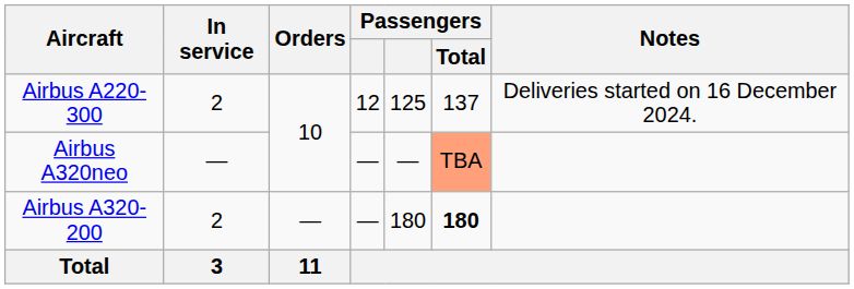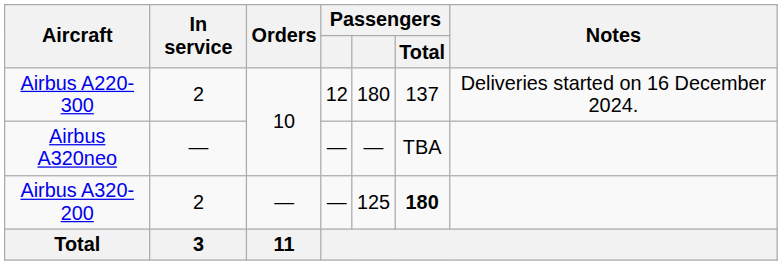Airbus A220-300 | column 5: 125 -> 180
Airbus A320neo | Passengers / Total: lightsalmon background -> no background
Airbus A320-200 | column 5: 180 -> 125
